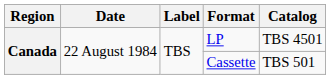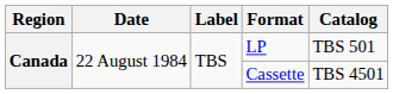LP | Catalog: TBS 4501 -> TBS 501
Cassette | Catalog: TBS 501 -> TBS 4501
